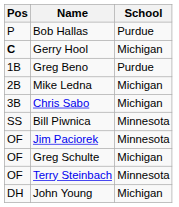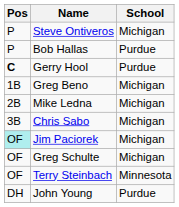+ row: P | Steve Ontiveros | Michigan
Gerry Hool | School: Michigan -> Purdue
Greg Beno | School: Purdue -> Michigan
- row: SS | Bill Piwnica | Minnesota
Jim Paciorek | Pos: no background -> paleturquoise background
Jim Paciorek | School: Minnesota -> Michigan
John Young | School: Michigan -> Purdue
